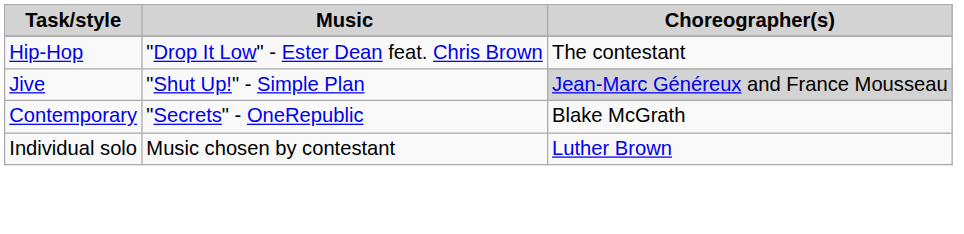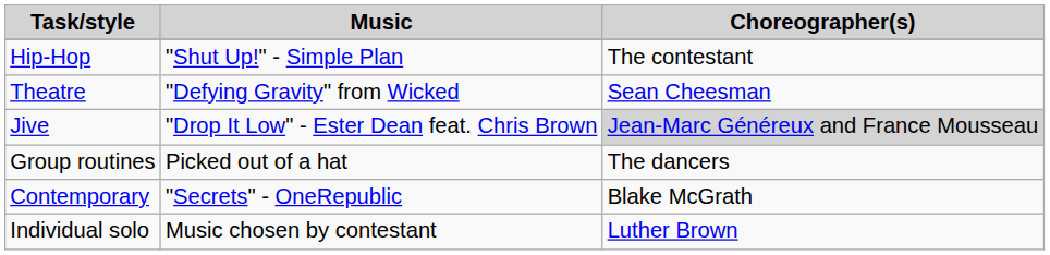Hip-Hop | Music: "Drop It Low" - Ester Dean feat. Chris Brown -> "Shut Up!" - Simple Plan
+ row: Theatre | "Defying Gravity" from Wicked | Sean Cheesman
Jive | Music: "Shut Up!" - Simple Plan -> "Drop It Low" - Ester Dean feat. Chris Brown
+ row: Group routines | Picked out of a hat | The dancers
